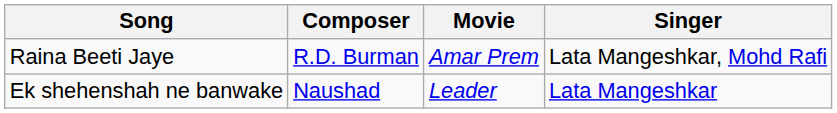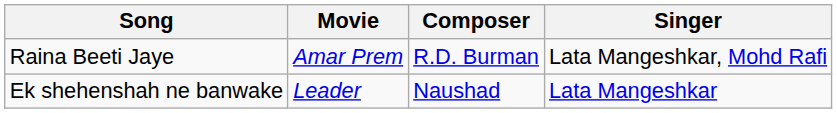columns swapped: Movie <-> Composer
